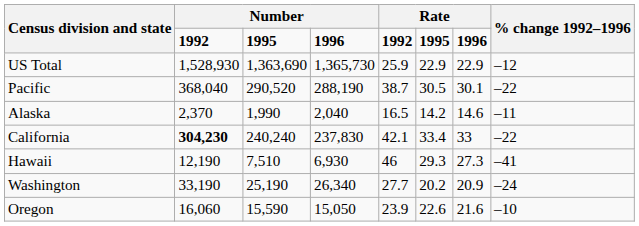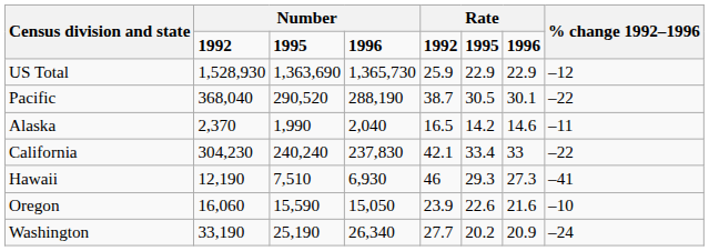California | column 2: bold -> normal
rows swapped: Oregon <-> Washington
